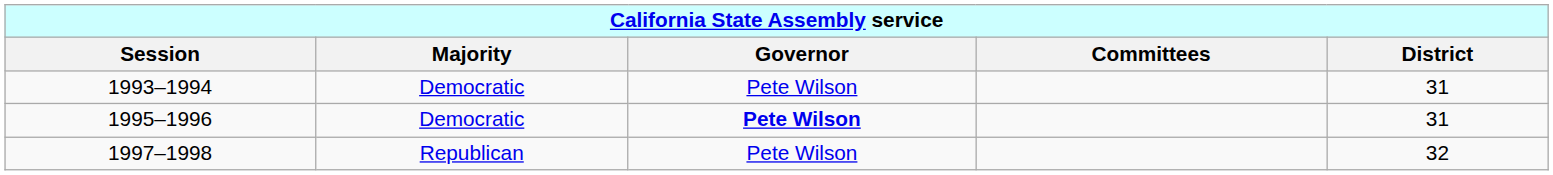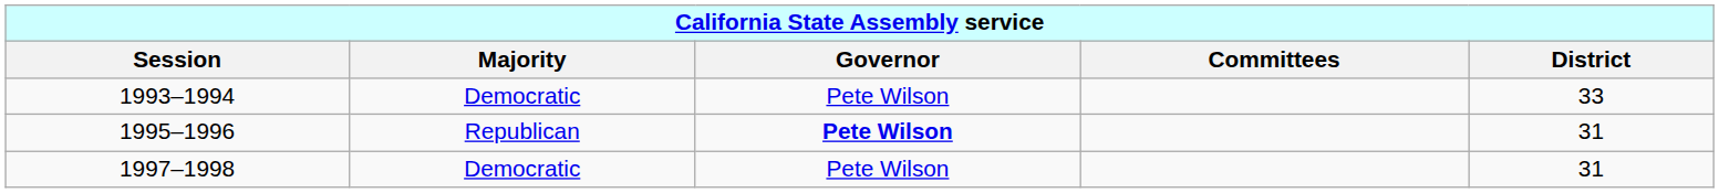1993–1994 | District: 31 -> 33
1995–1996 | Majority: Democratic -> Republican
1997–1998 | Majority: Republican -> Democratic
1997–1998 | District: 32 -> 31
